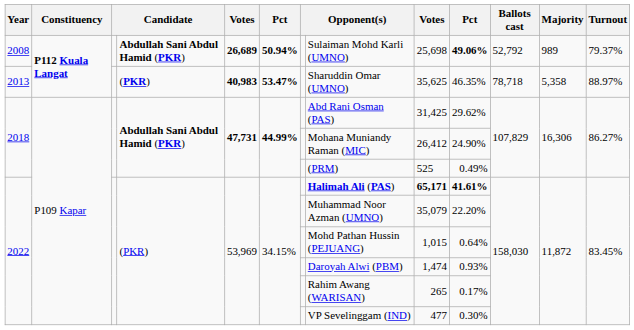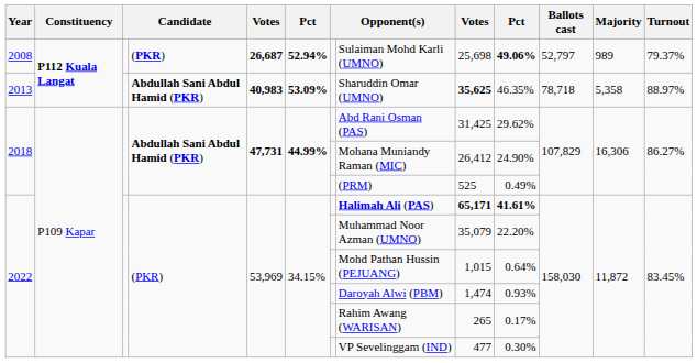2008 | column 4: Abdullah Sani Abdul Hamid (PKR) -> (PKR)
2008 | column 5: 26,689 -> 26,687
2008 | column 6: 50.94% -> 52.94%
2008 | Ballots cast: 52,792 -> 52,797
2013 | column 4: (PKR) -> Abdullah Sani Abdul Hamid (PKR)
2013 | column 6: 53.47% -> 53.09%
2013 | column 9: normal -> bold
